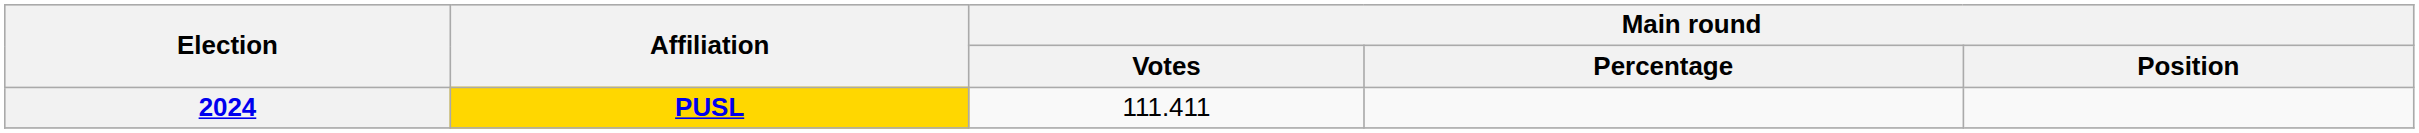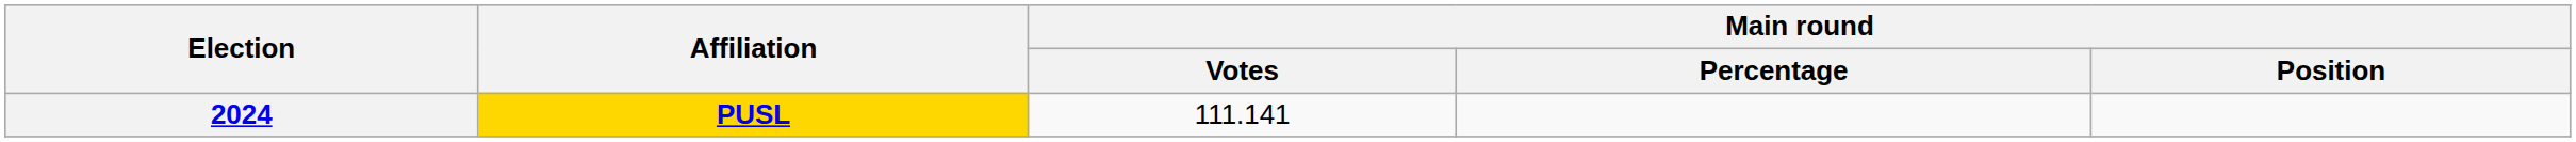2024 | Main round / Votes: 111.411 -> 111.141
